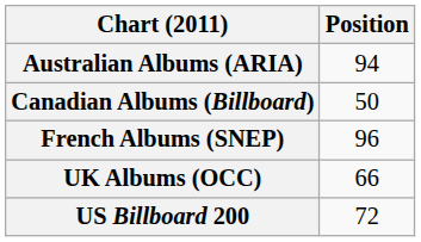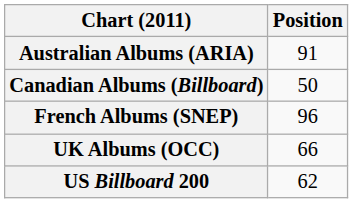Australian Albums (ARIA) | Position: 94 -> 91
US Billboard 200 | Position: 72 -> 62
